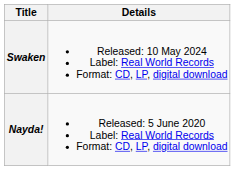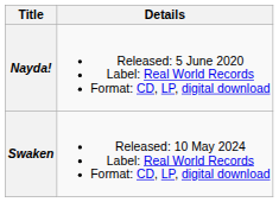rows swapped: Nayda! <-> Swaken
